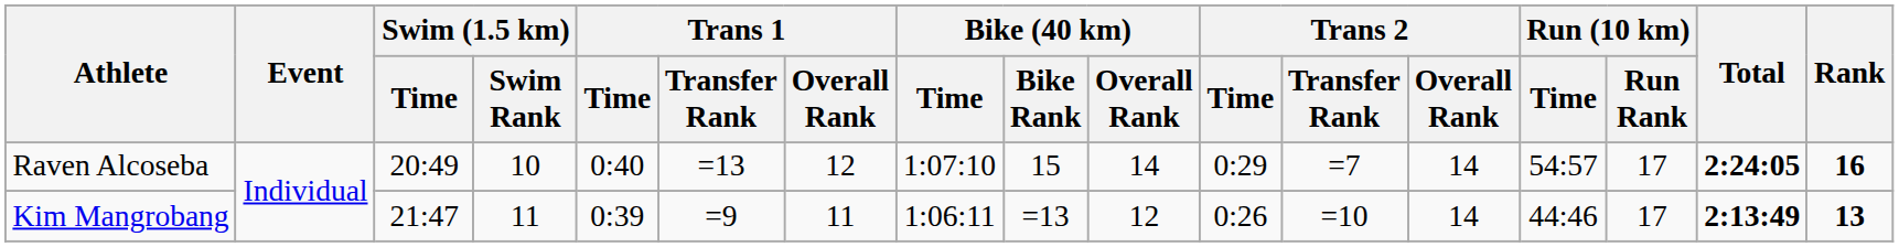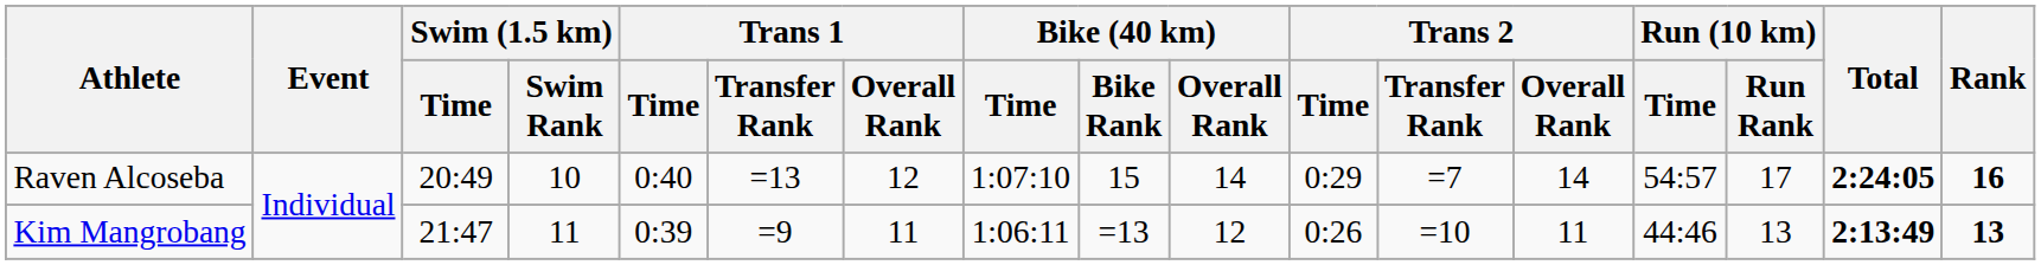Kim Mangrobang | Trans 2 / Overall Rank: 14 -> 11
Kim Mangrobang | Run (10 km) / Run Rank: 17 -> 13
